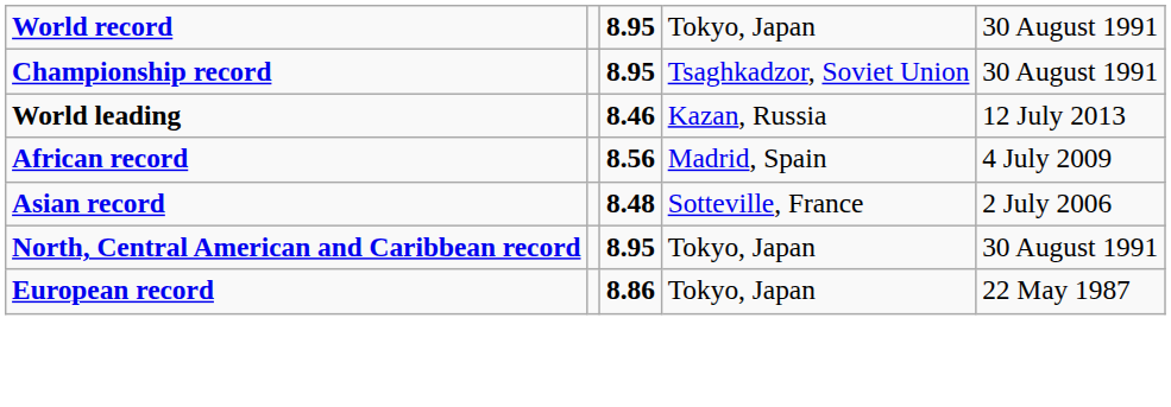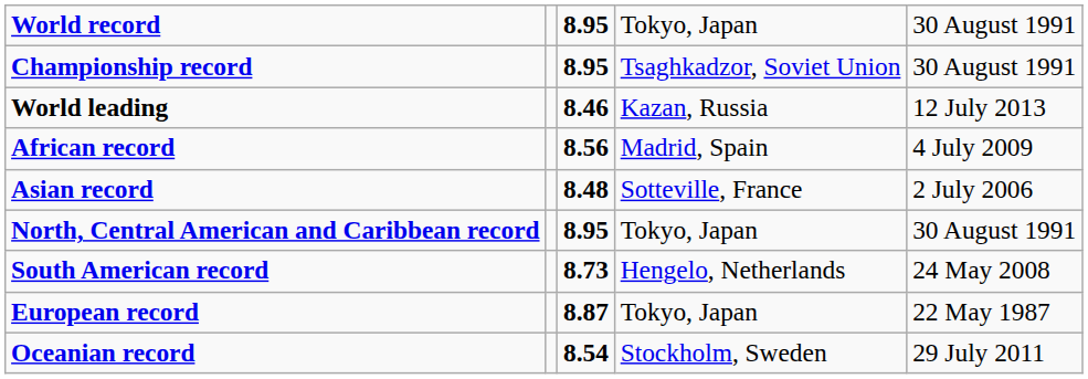+ row: South American record | 8.73 | Hengelo, Netherlands | 24 May 2008
European record | column 3: 8.86 -> 8.87
+ row: Oceanian record | 8.54 | Stockholm, Sweden | 29 July 2011
